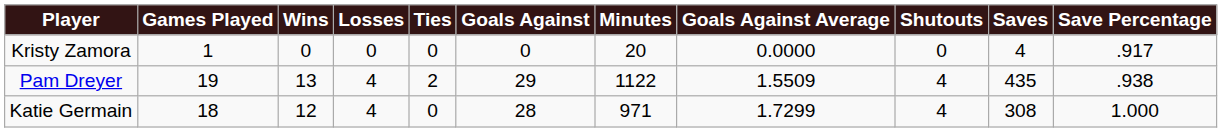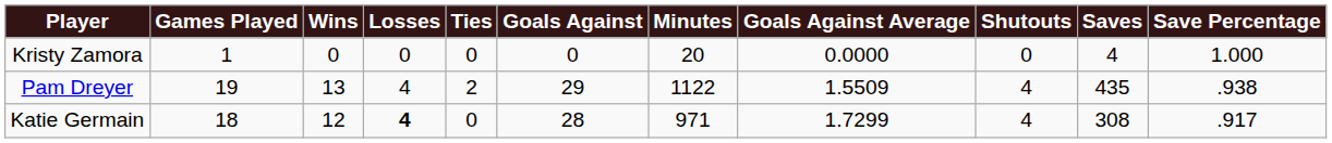Kristy Zamora | Save Percentage: .917 -> 1.000
Katie Germain | Losses: normal -> bold
Katie Germain | Save Percentage: 1.000 -> .917
